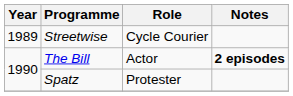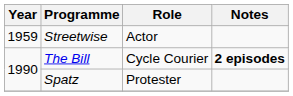Streetwise | Year: 1989 -> 1959
Streetwise | Role: Cycle Courier -> Actor
The Bill | Role: Actor -> Cycle Courier
